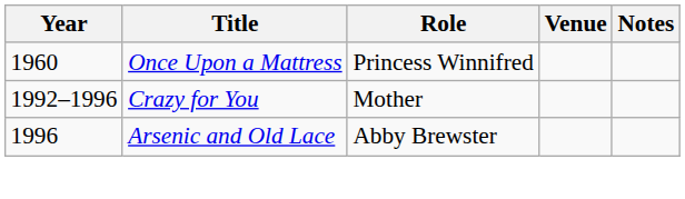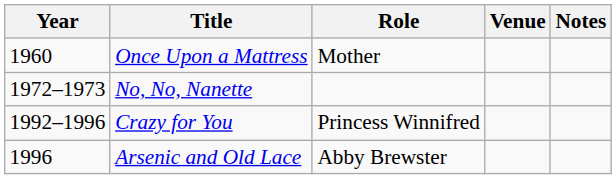Once Upon a Mattress | Role: Princess Winnifred -> Mother
+ row: 1972–1973 | No, No, Nanette
Crazy for You | Role: Mother -> Princess Winnifred
